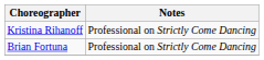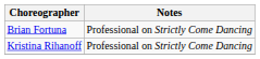rows swapped: Brian Fortuna <-> Kristina Rihanoff
